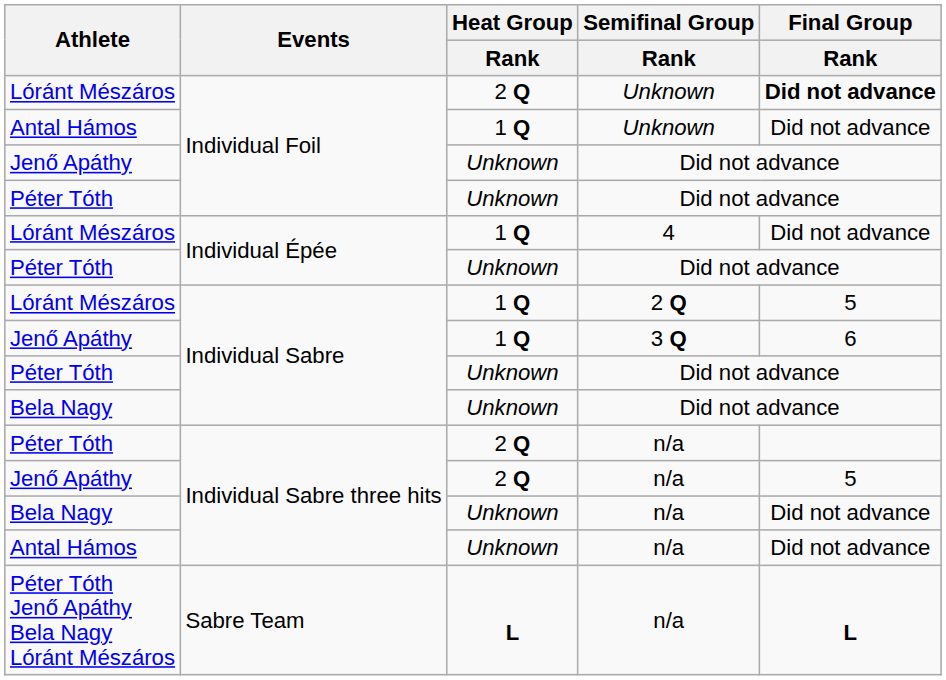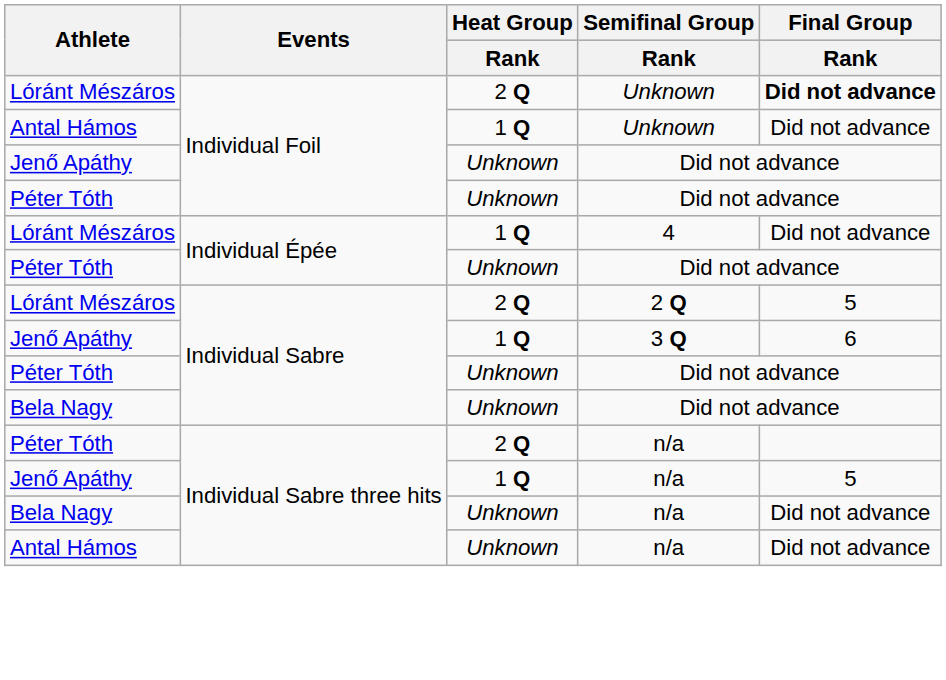Lóránt Mészáros / Individual Sabre | Heat Group / Rank: 1 Q -> 2 Q
Jenő Apáthy / Individual Sabre three hits | Heat Group / Rank: 2 Q -> 1 Q
- row: Péter Tóth Jenő Apáthy Bela Nagy Lóránt Mészáros | Sabre Team | L | n/a | L
